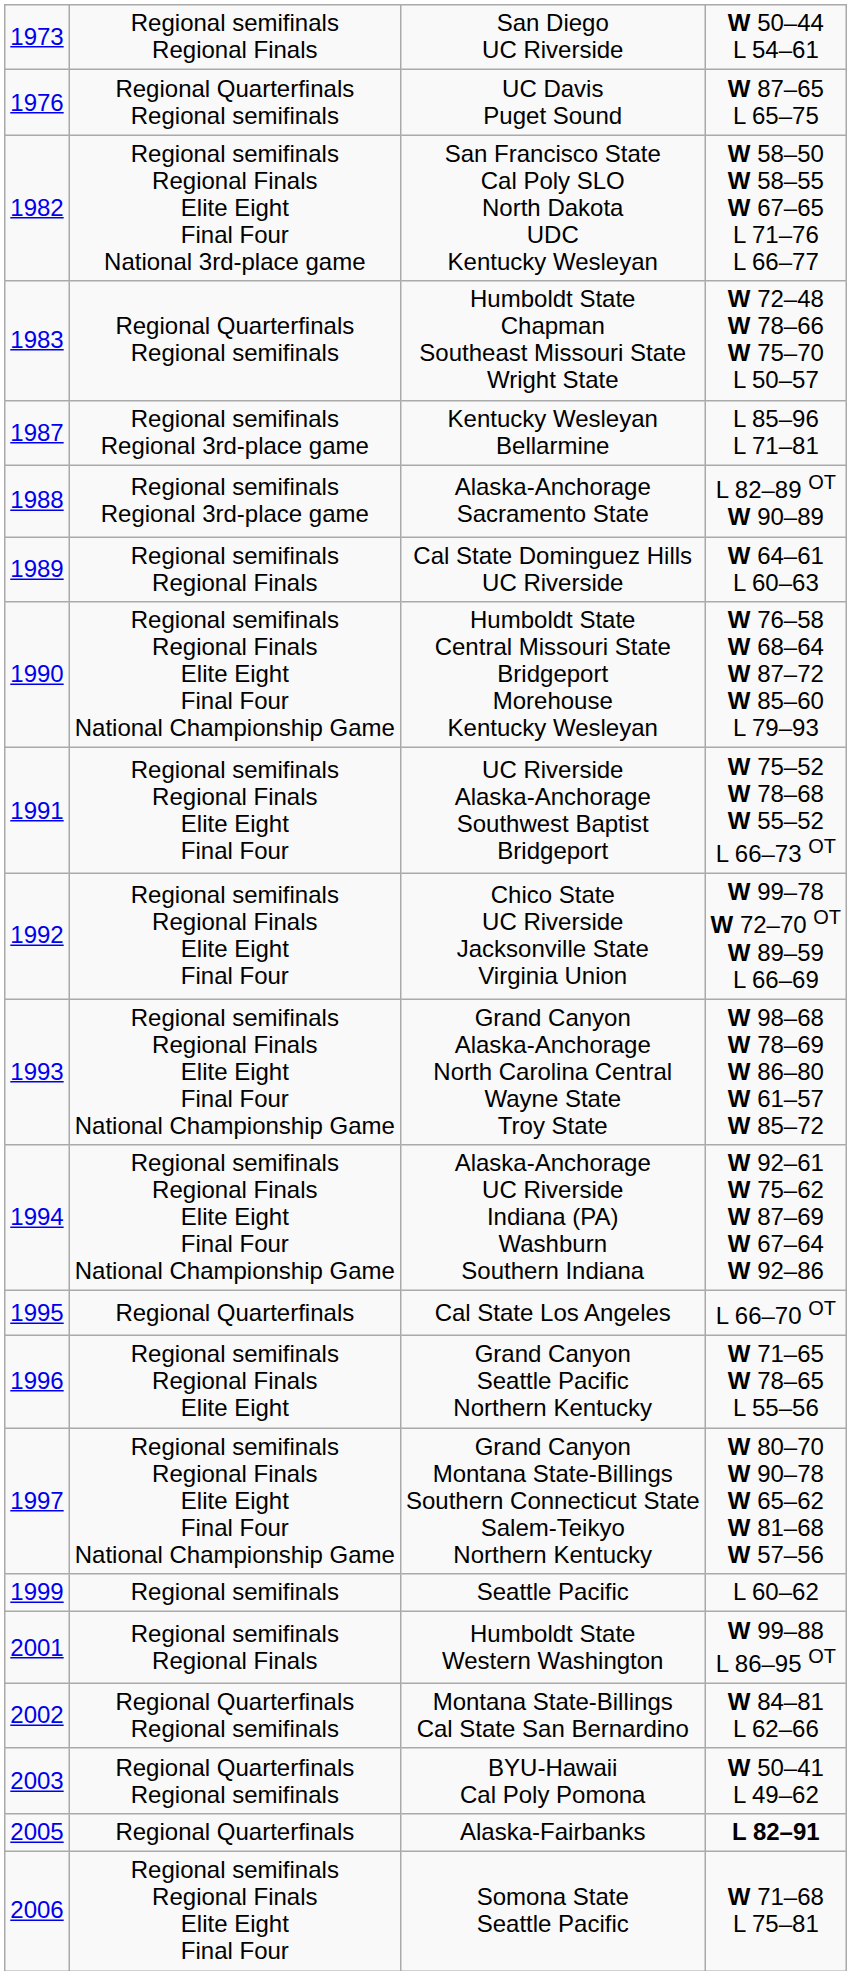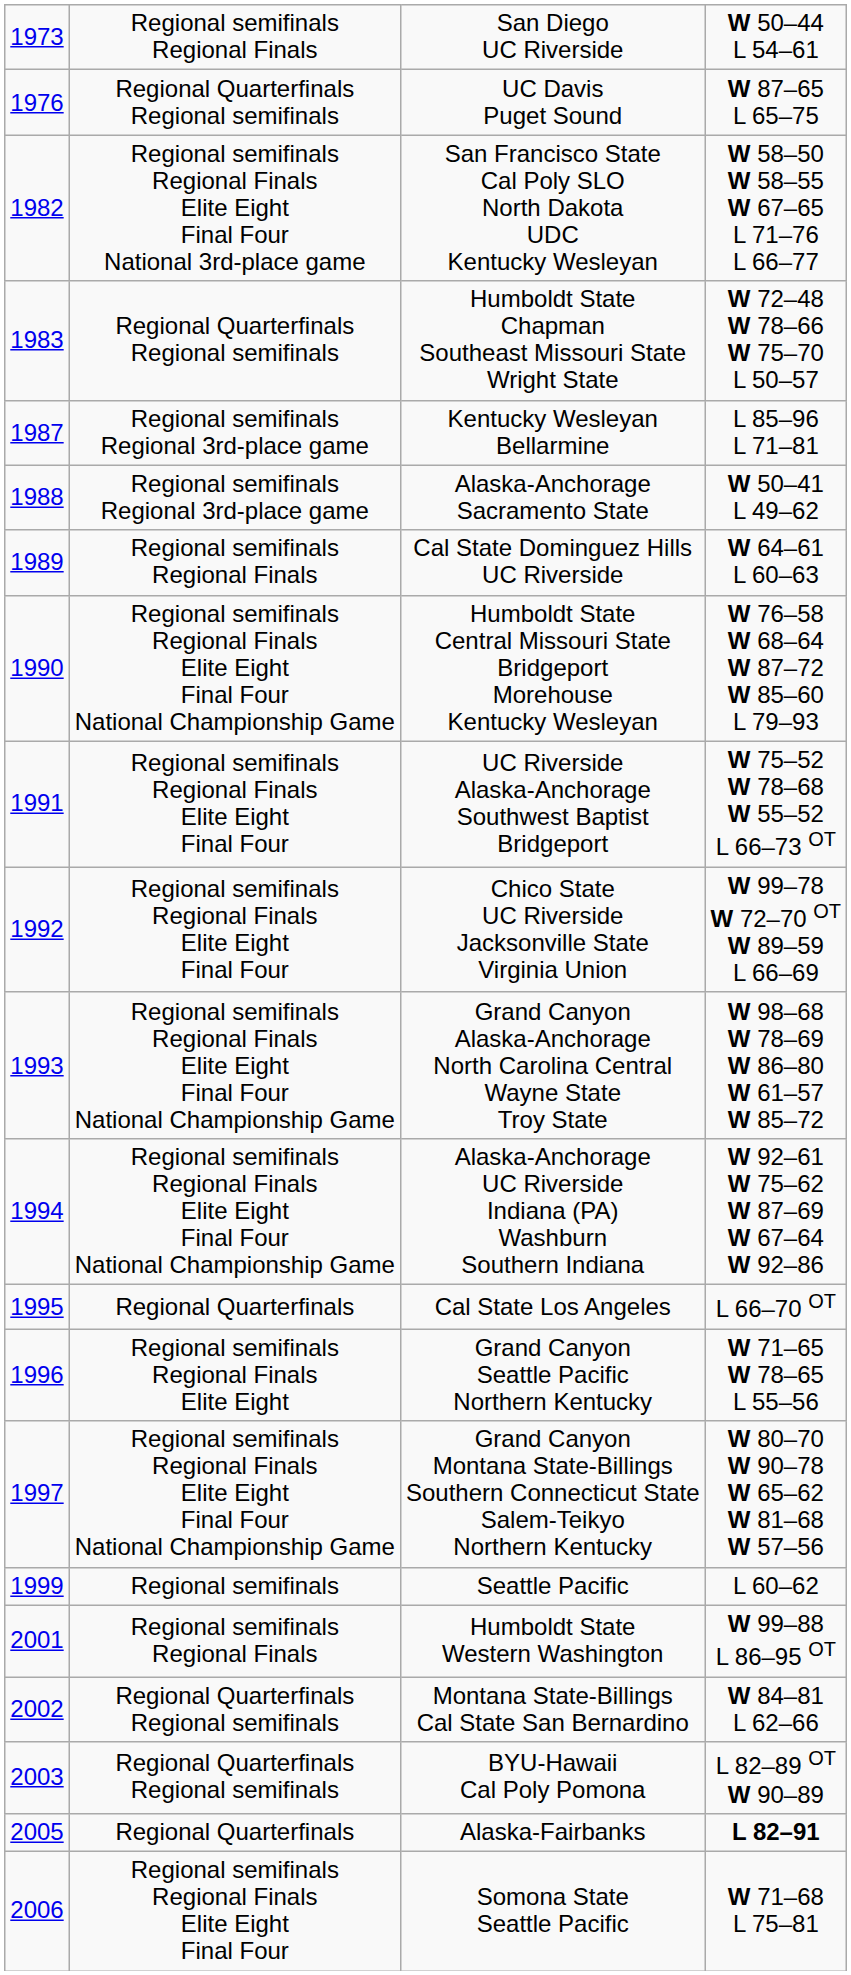Alaska-Anchorage Sacramento State | column 4: L 82–89 OT W 90–89 -> W 50–41 L 49–62
BYU-Hawaii Cal Poly Pomona | column 4: W 50–41 L 49–62 -> L 82–89 OT W 90–89
